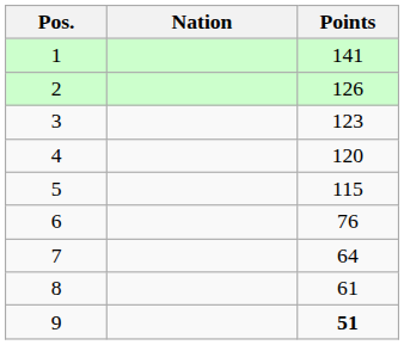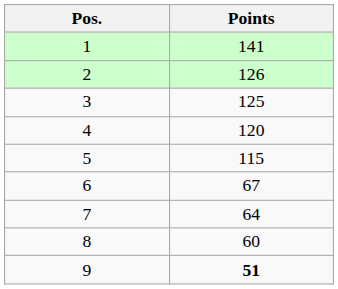- column: Nation
3 | Points: 123 -> 125
6 | Points: 76 -> 67
8 | Points: 61 -> 60
